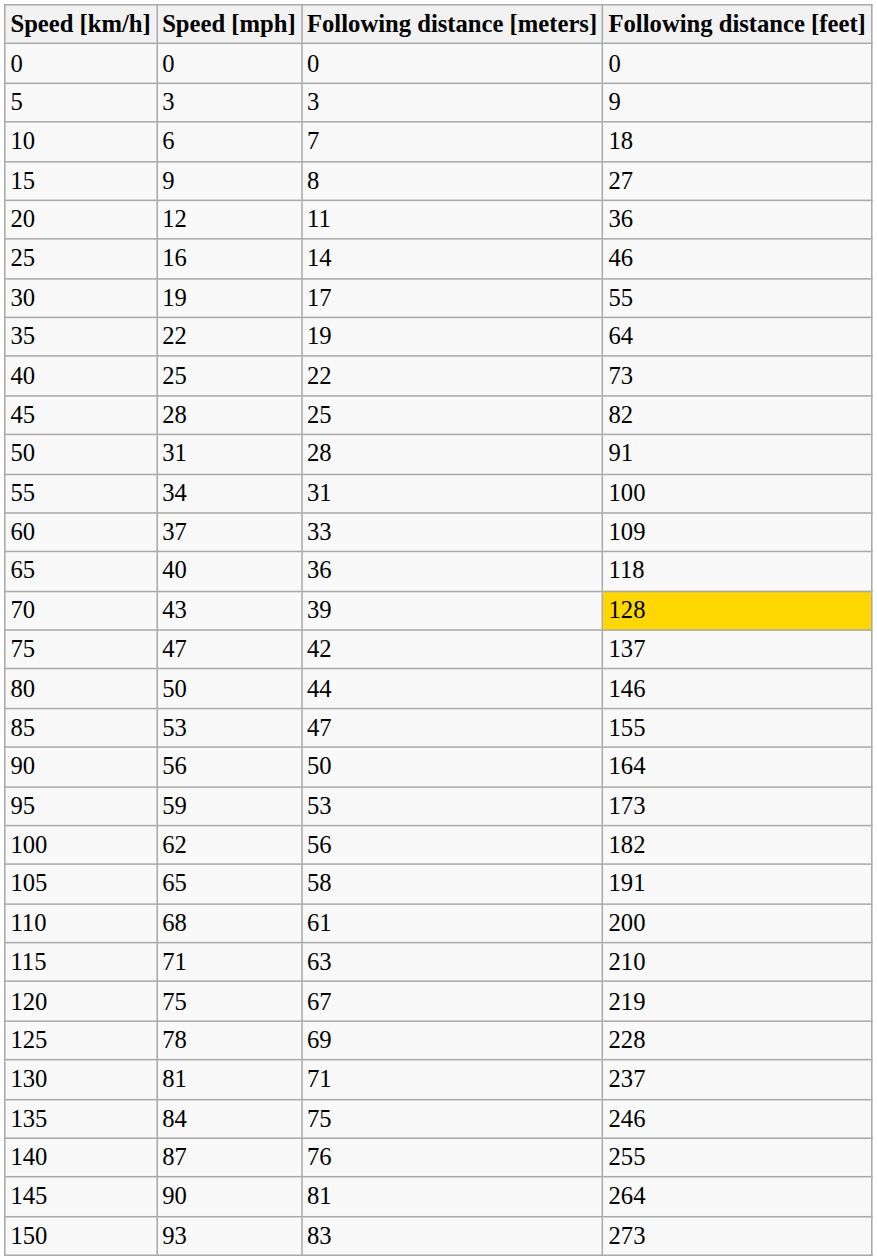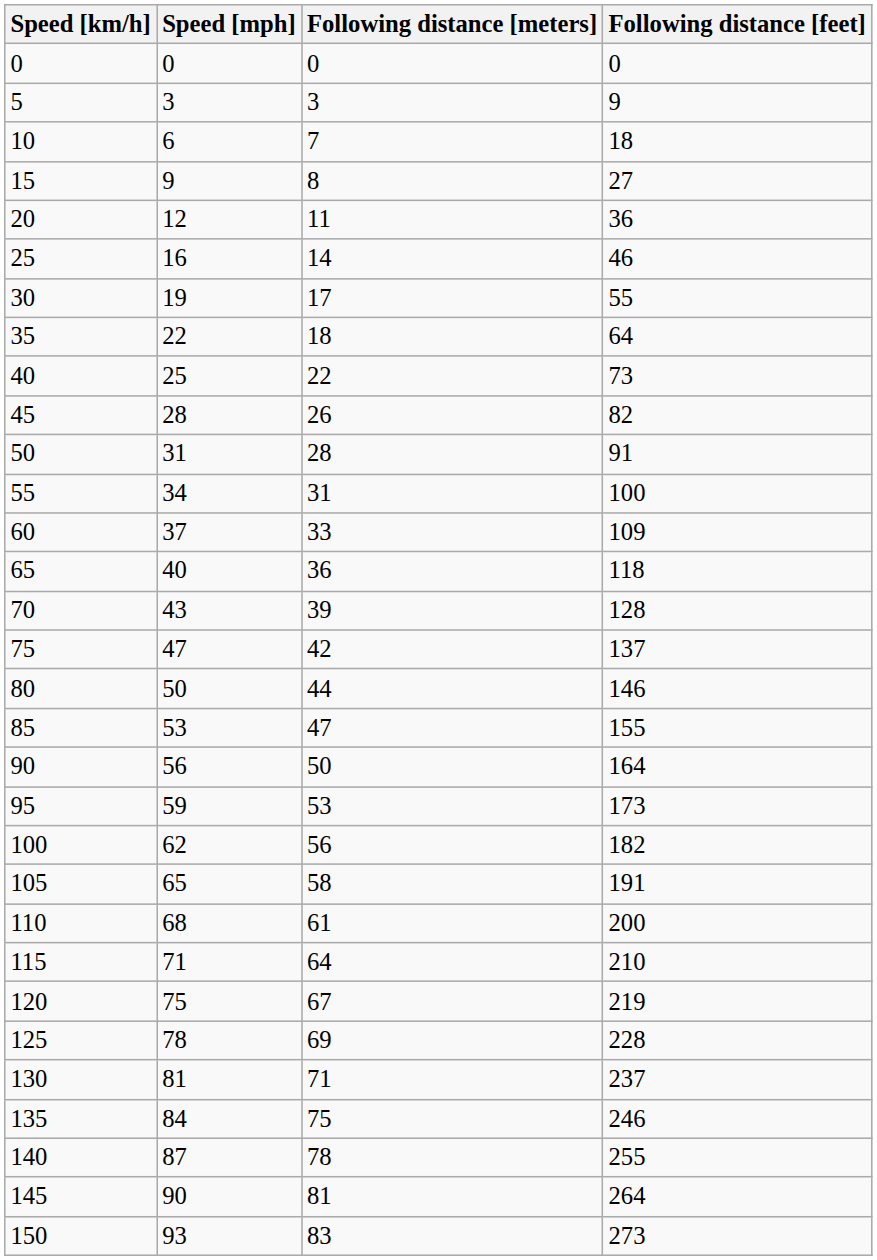35 | Following distance [meters]: 19 -> 18
45 | Following distance [meters]: 25 -> 26
70 | Following distance [feet]: gold background -> no background
115 | Following distance [meters]: 63 -> 64
140 | Following distance [meters]: 76 -> 78
